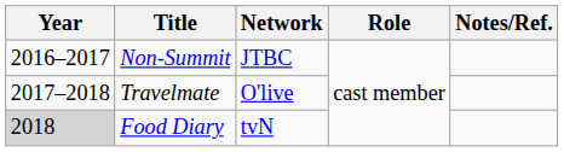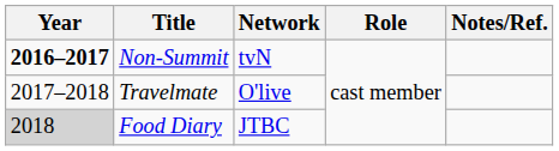Non-Summit | Year: normal -> bold
Non-Summit | Network: JTBC -> tvN
Food Diary | Network: tvN -> JTBC
